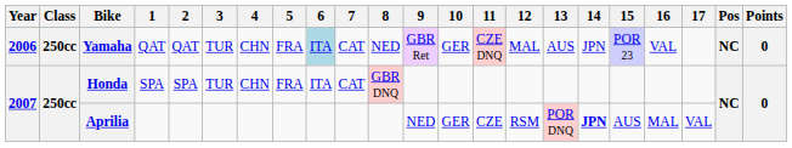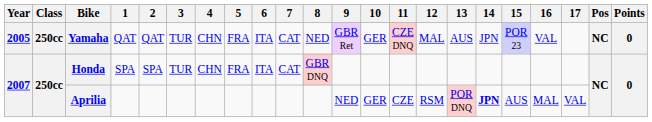Yamaha | Year: 2006 -> 2005
Yamaha | 6: lightblue background -> no background
